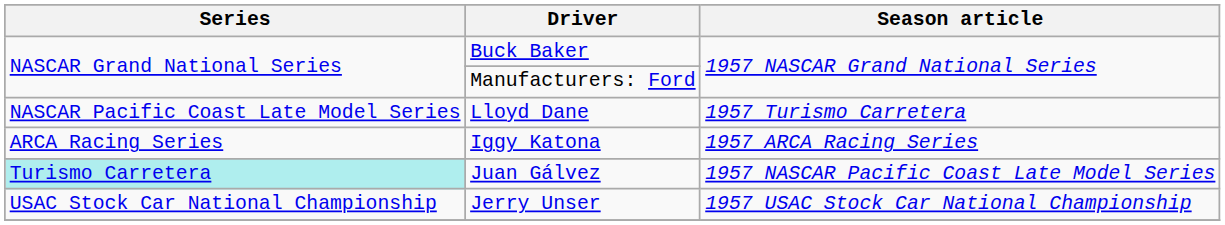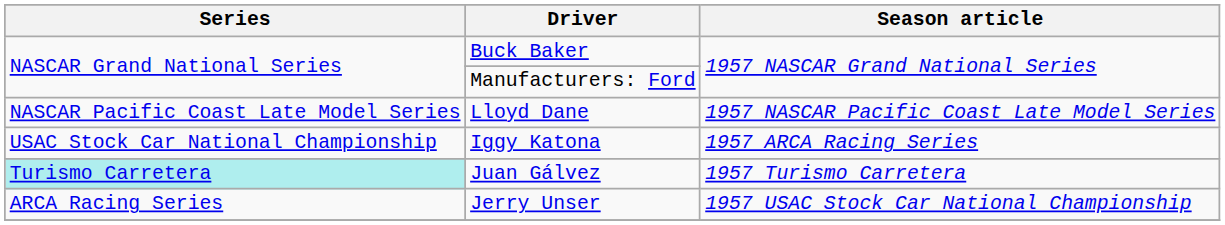Lloyd Dane | Season article: 1957 Turismo Carretera -> 1957 NASCAR Pacific Coast Late Model Series
Iggy Katona | Series: ARCA Racing Series -> USAC Stock Car National Championship
Juan Gálvez | Season article: 1957 NASCAR Pacific Coast Late Model Series -> 1957 Turismo Carretera
Jerry Unser | Series: USAC Stock Car National Championship -> ARCA Racing Series
